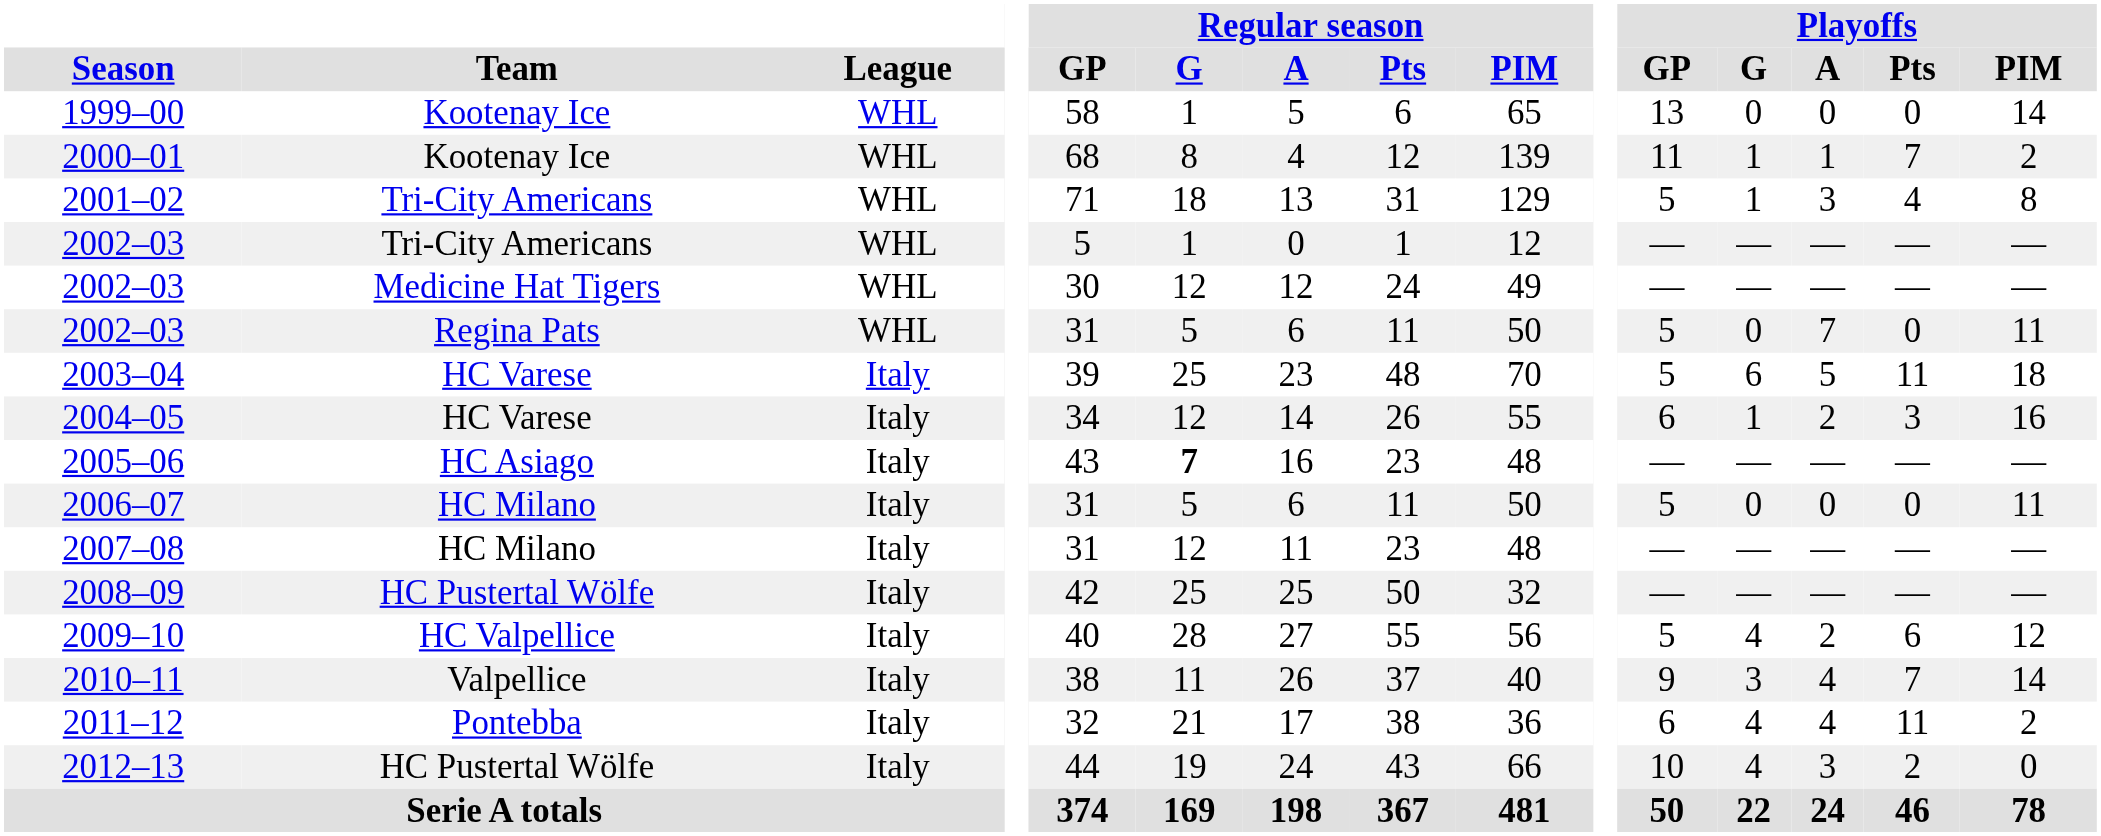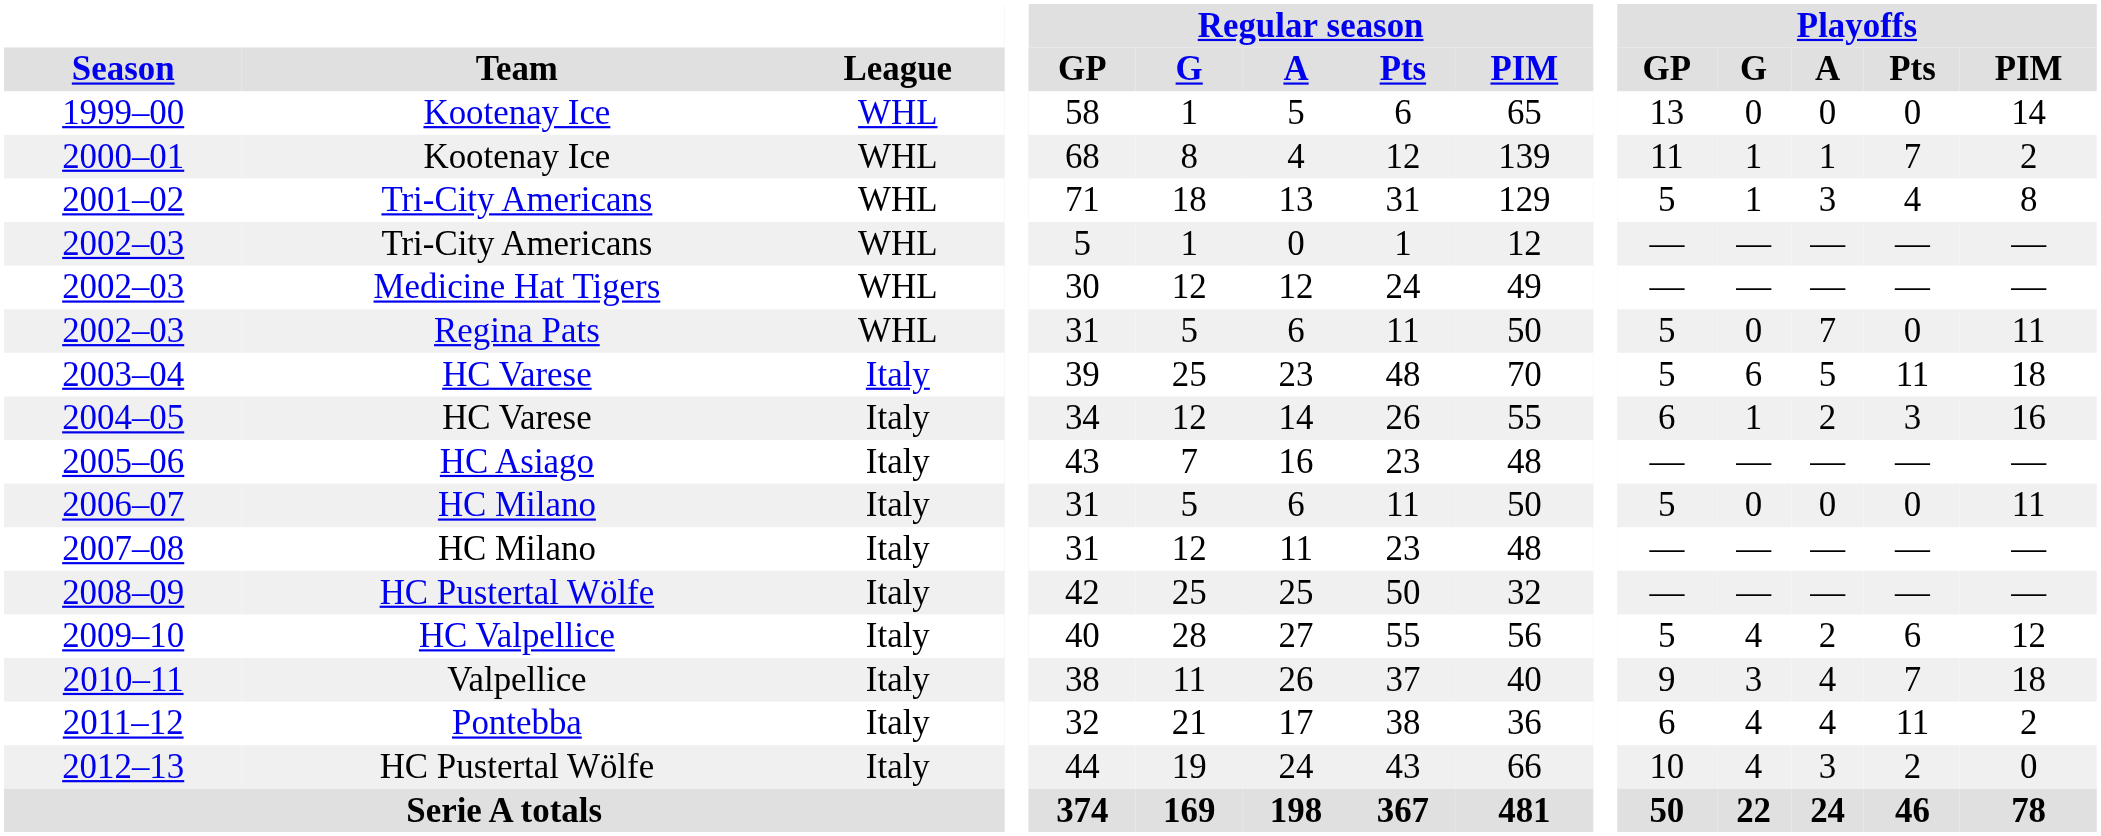2005–06 | Regular season / G: bold -> normal
2010–11 | Playoffs / PIM: 14 -> 18
